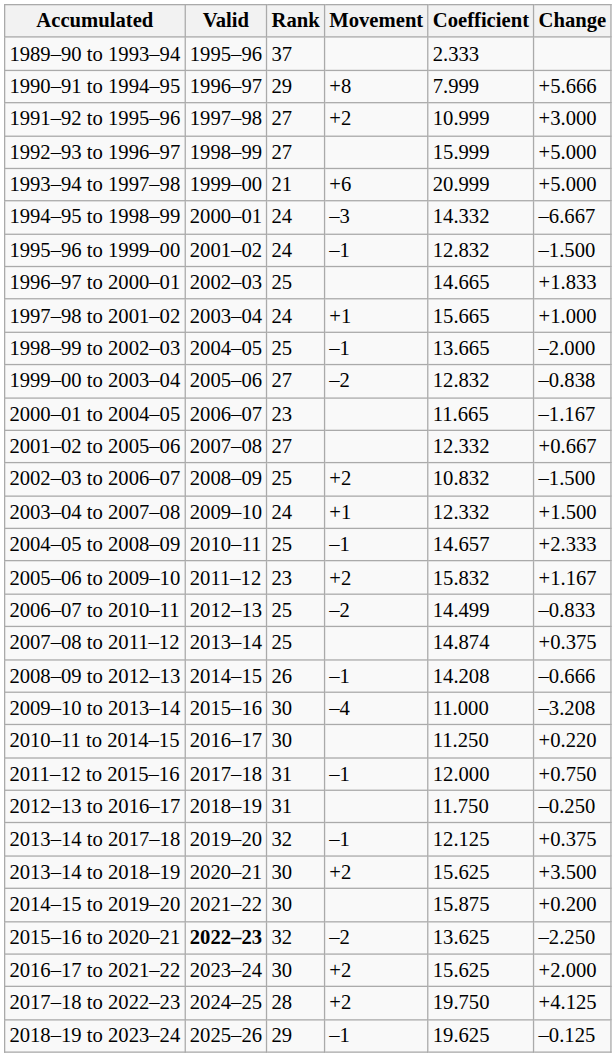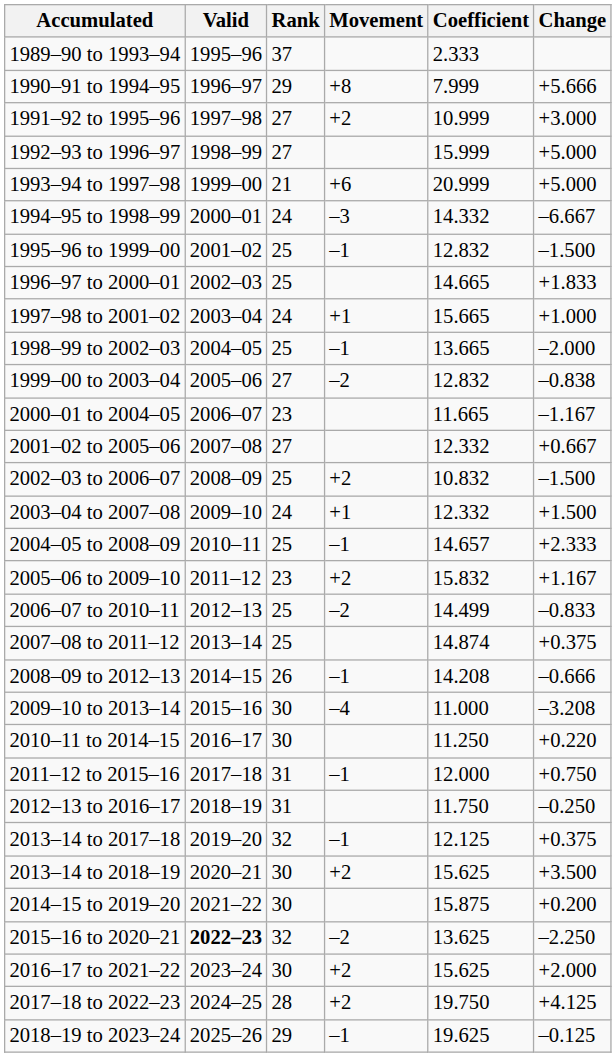1995–96 to 1999–00 | Rank: 24 -> 25
